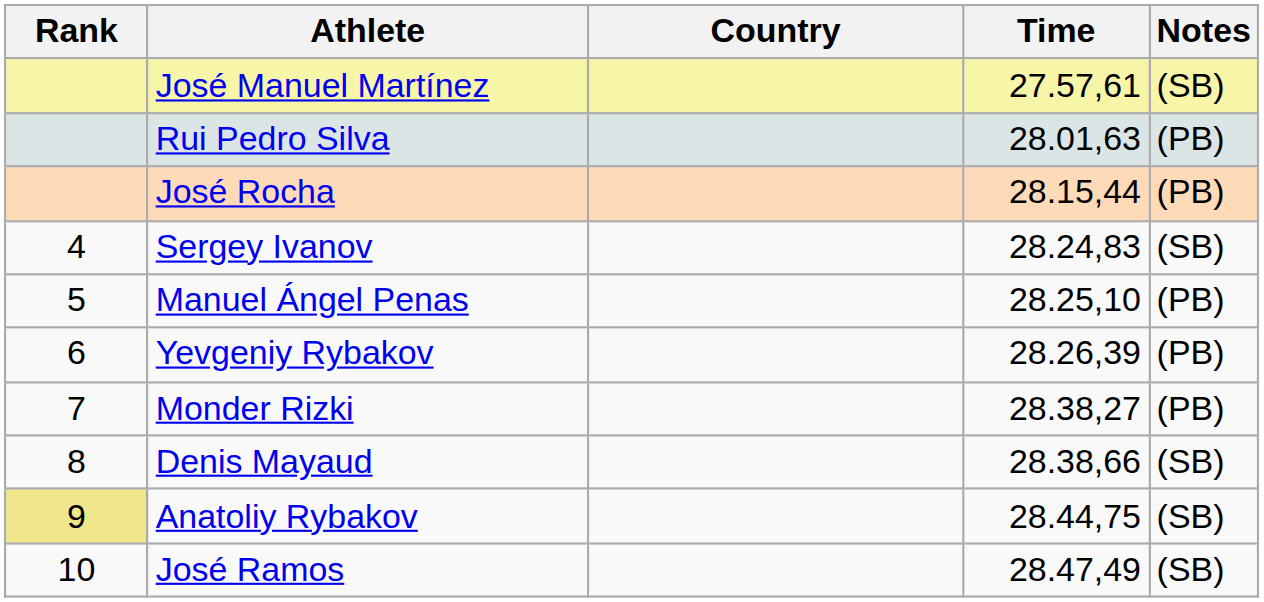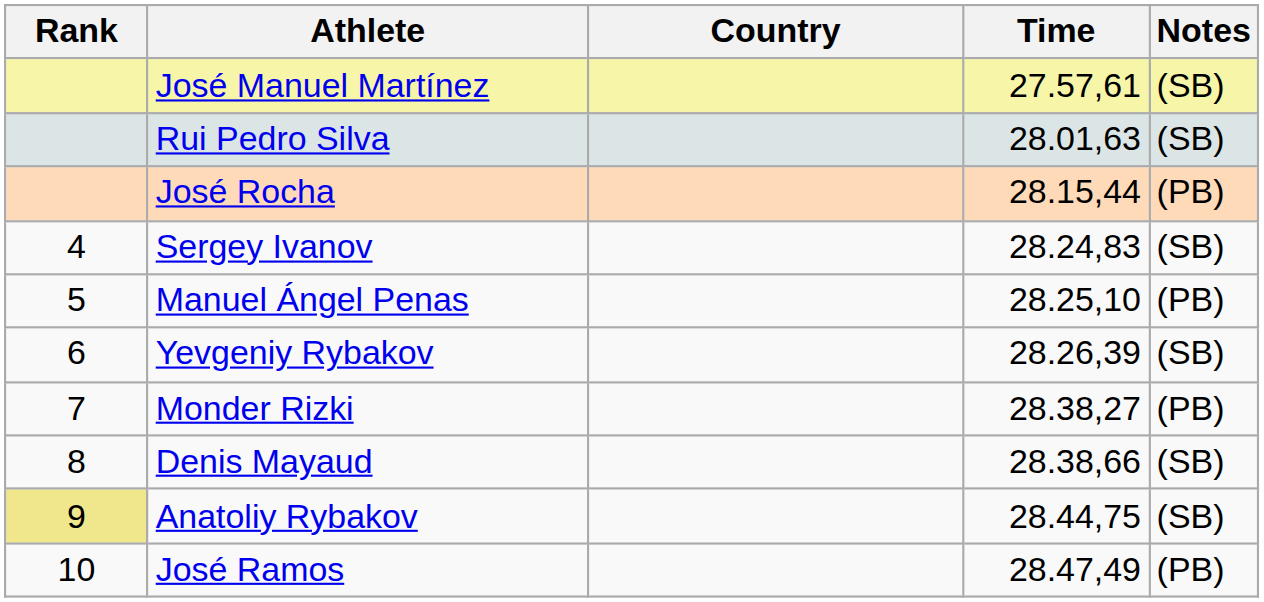Rui Pedro Silva | Notes: (PB) -> (SB)
Yevgeniy Rybakov | Notes: (PB) -> (SB)
José Ramos | Notes: (SB) -> (PB)
